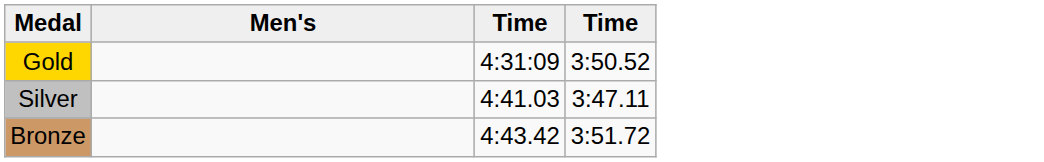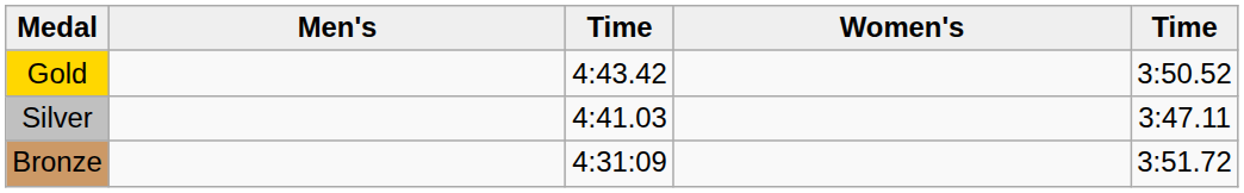+ column: Women's
Gold | column 3: 4:31:09 -> 4:43.42
Bronze | column 3: 4:43.42 -> 4:31:09
